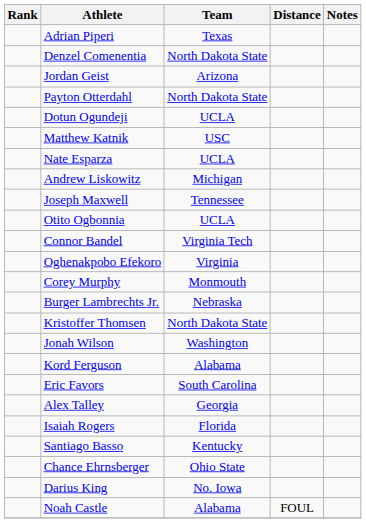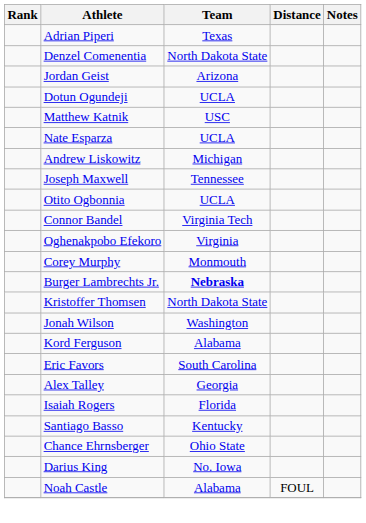- row: Payton Otterdahl | North Dakota State
Burger Lambrechts Jr. | Team: normal -> bold
